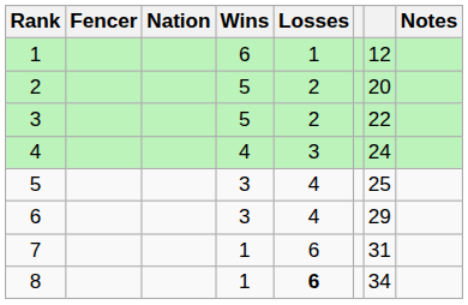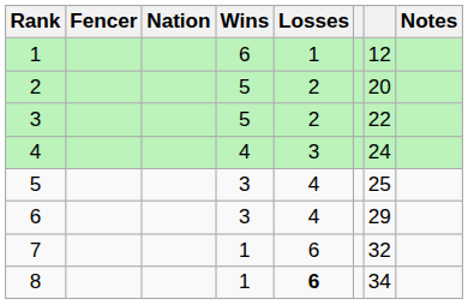7 | column 7: 31 -> 32
